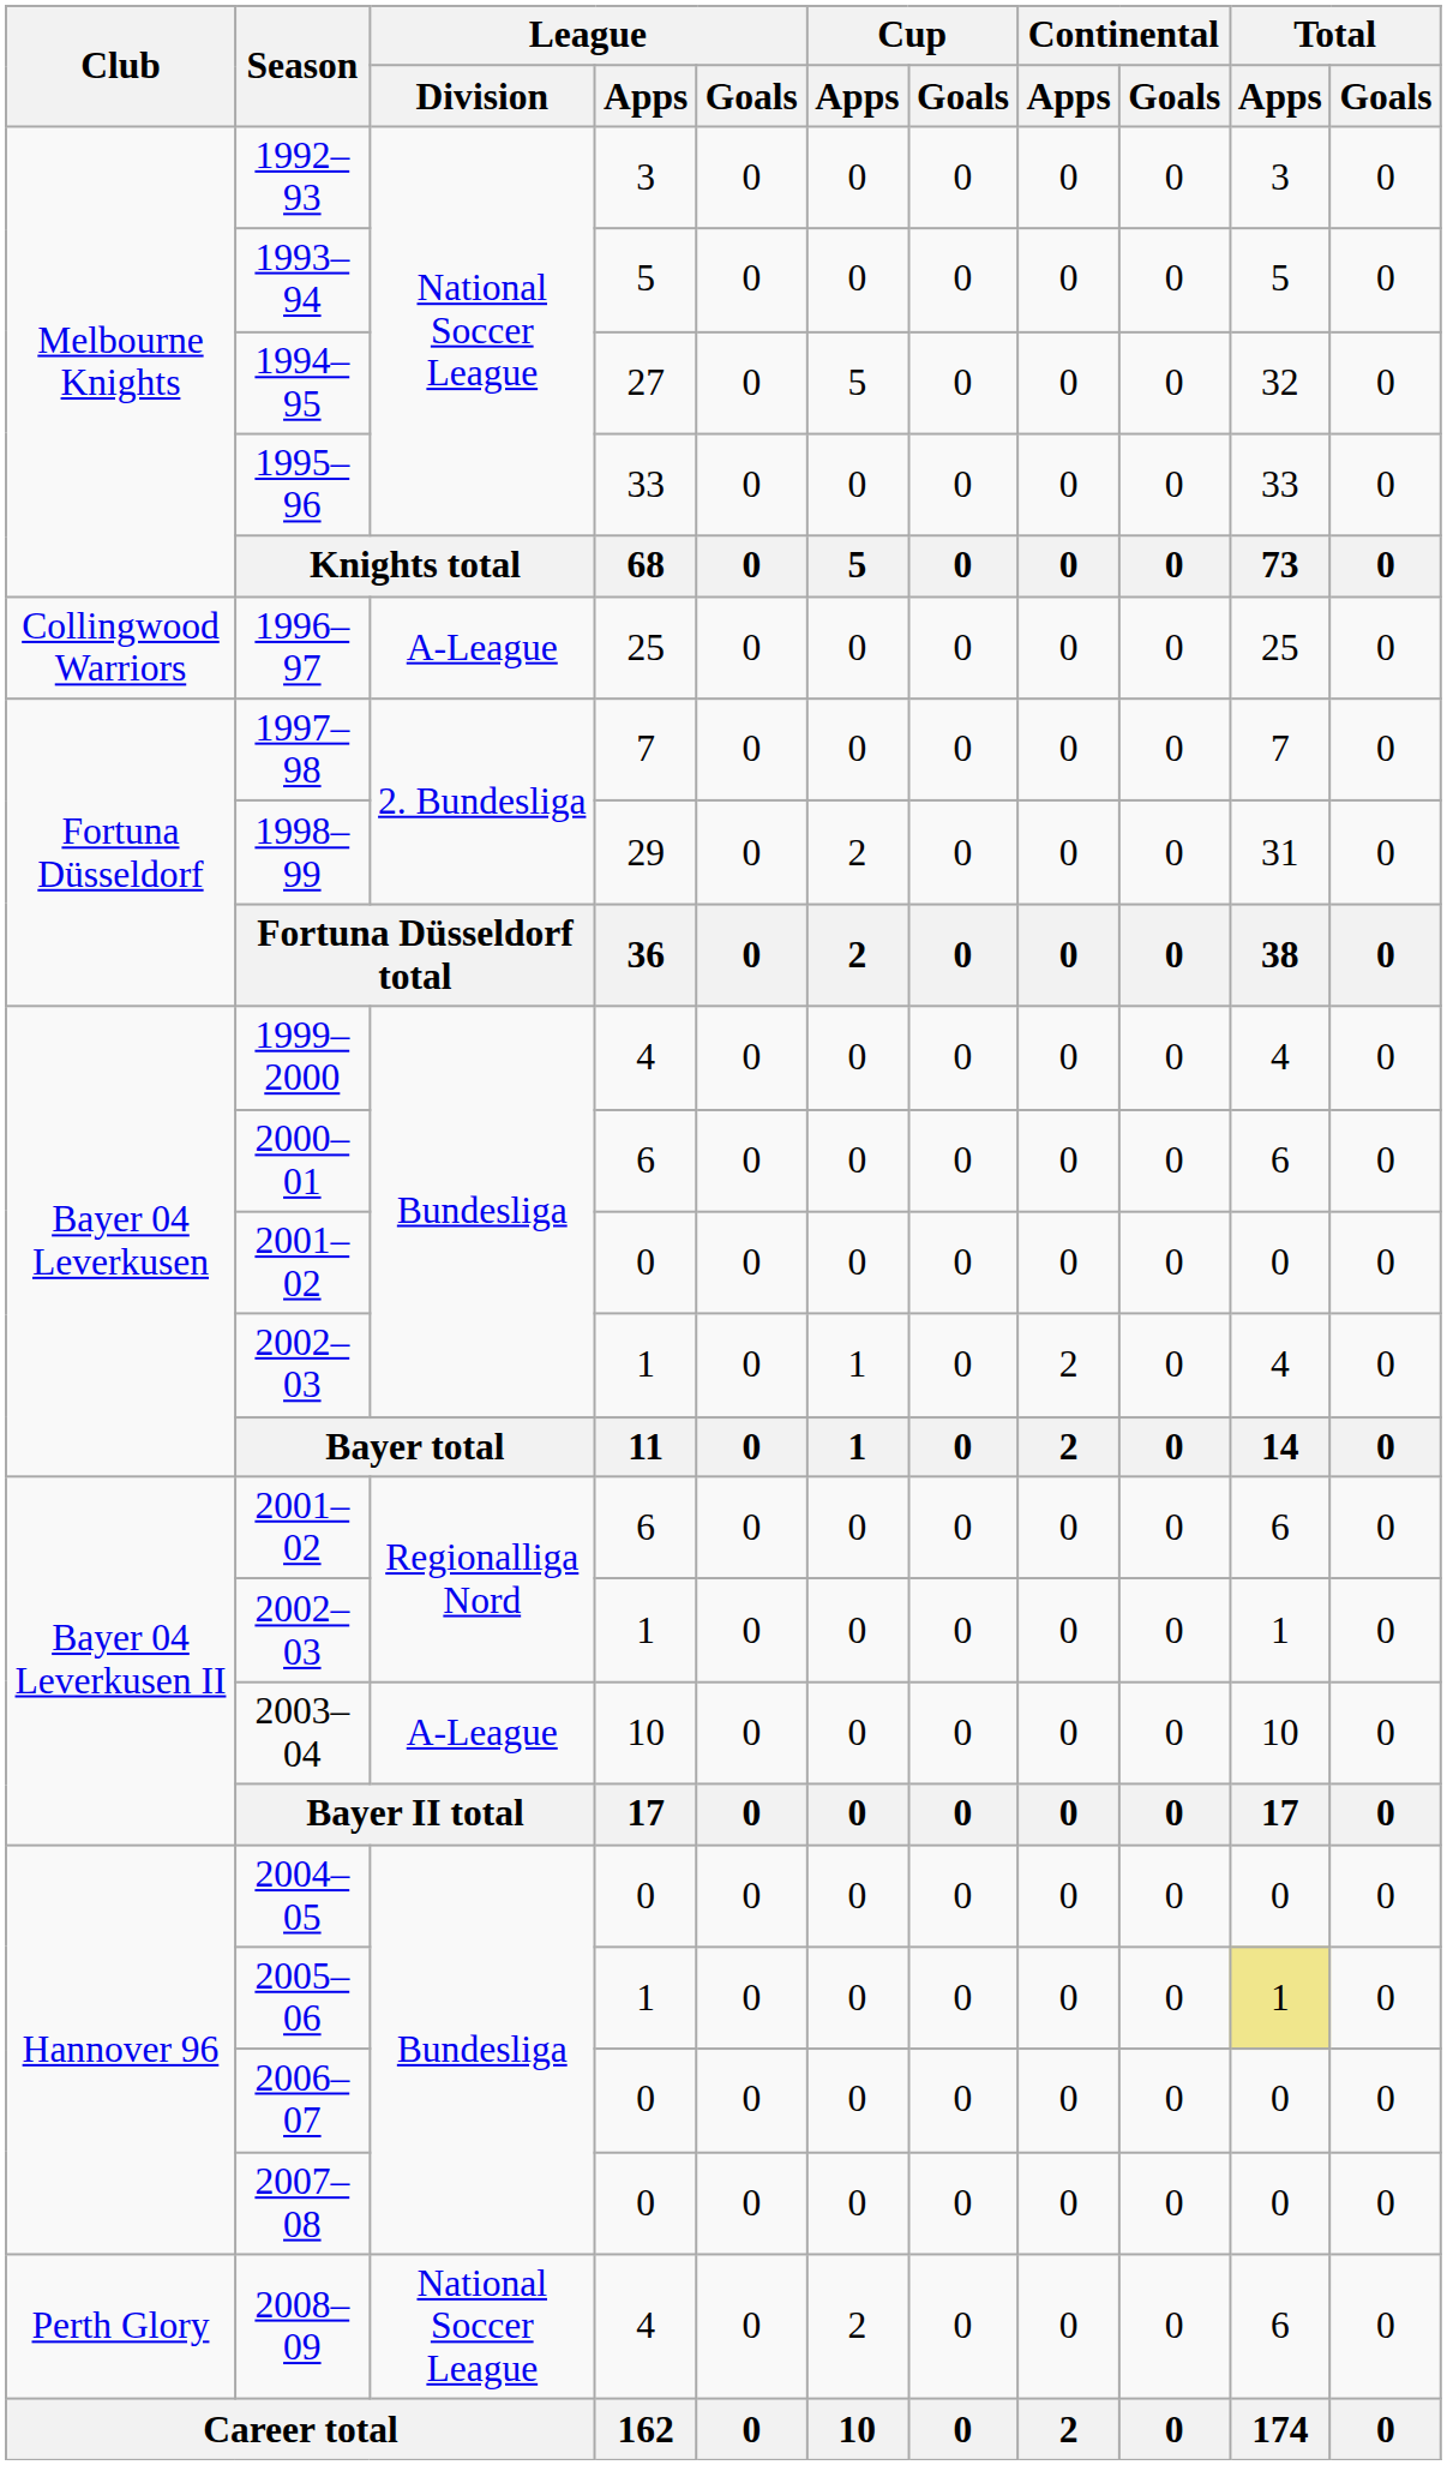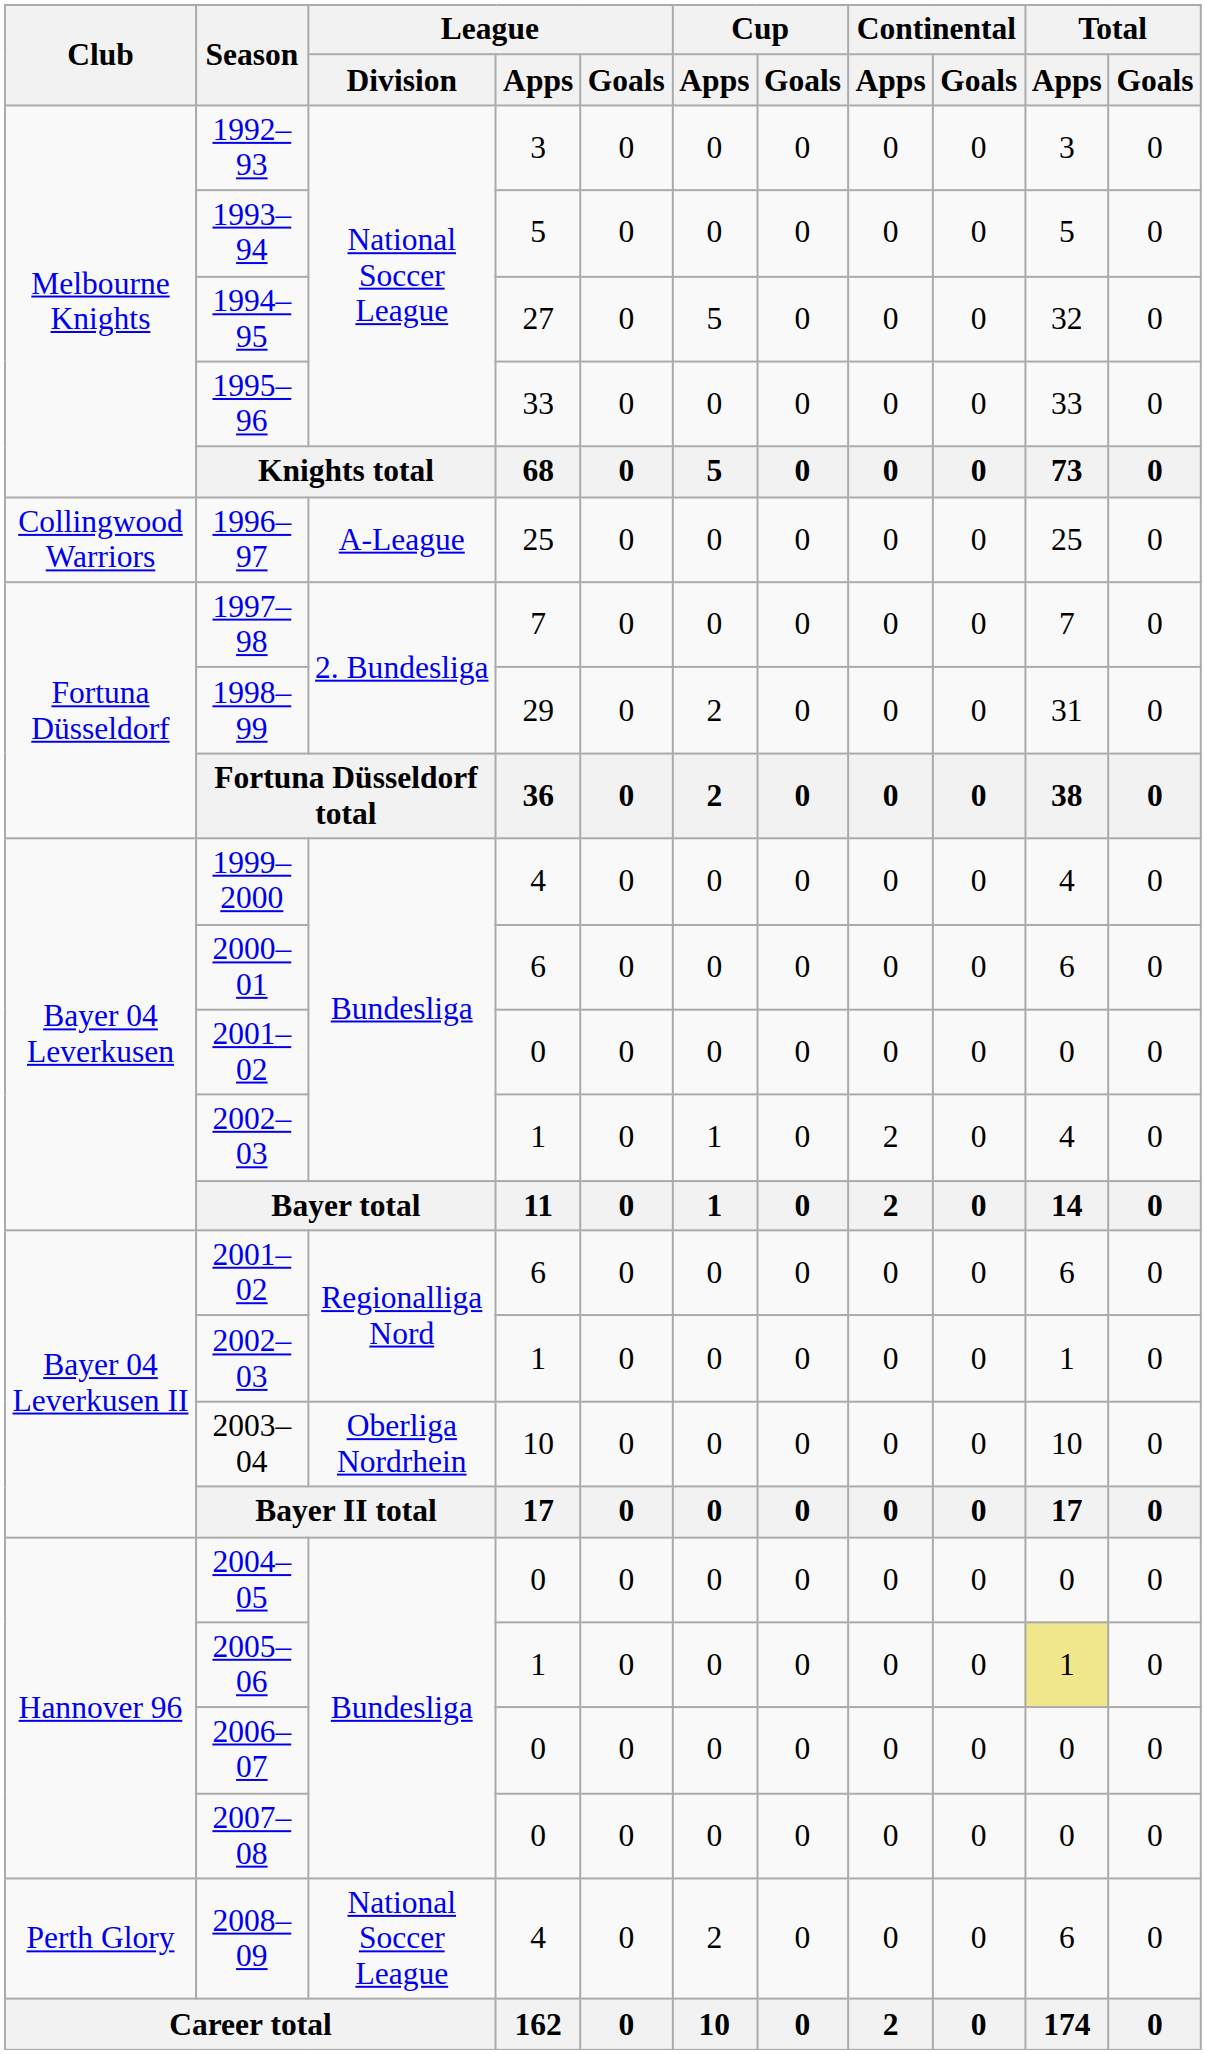2003–04 | League / Division: A-League -> Oberliga Nordrhein
